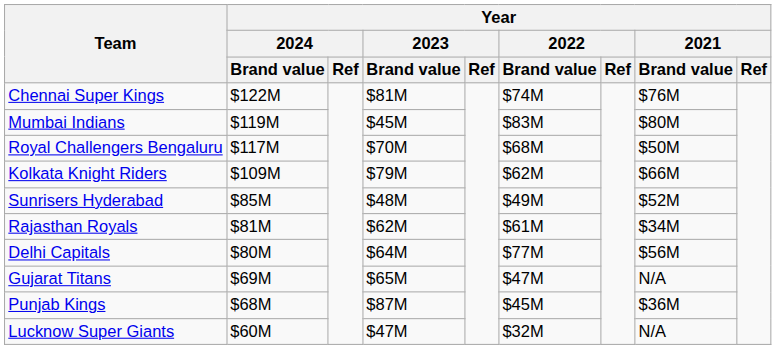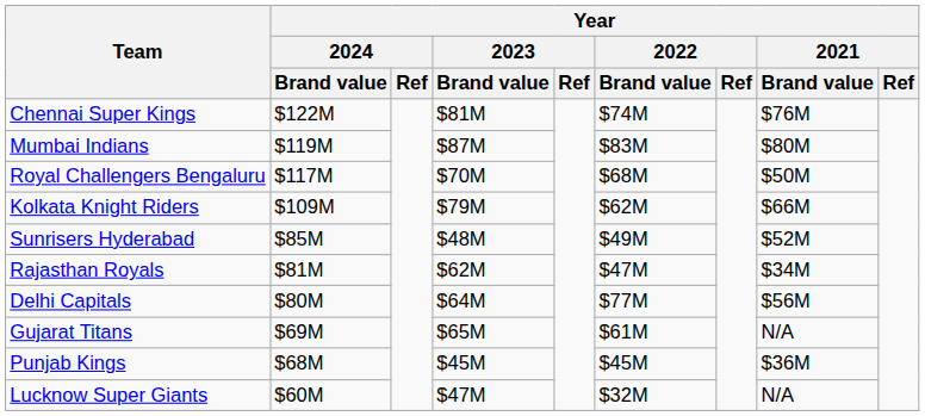Mumbai Indians | Year / 2023 / Brand value: $45M -> $87M
Rajasthan Royals | Year / 2022 / Brand value: $61M -> $47M
Gujarat Titans | Year / 2022 / Brand value: $47M -> $61M
Punjab Kings | Year / 2023 / Brand value: $87M -> $45M
